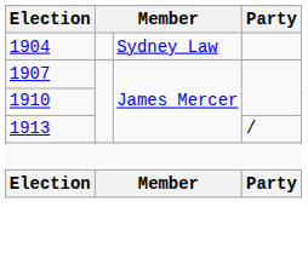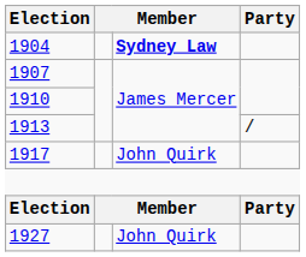1904 | column 3: normal -> bold
+ row: 1917 | John Quirk
+ row: 1927 | John Quirk
